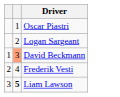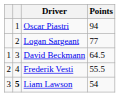+ column: Points | 94 | 77 | 64.5 | 55.5 | 54
David Beckmann | column 2: lightsalmon background -> no background
